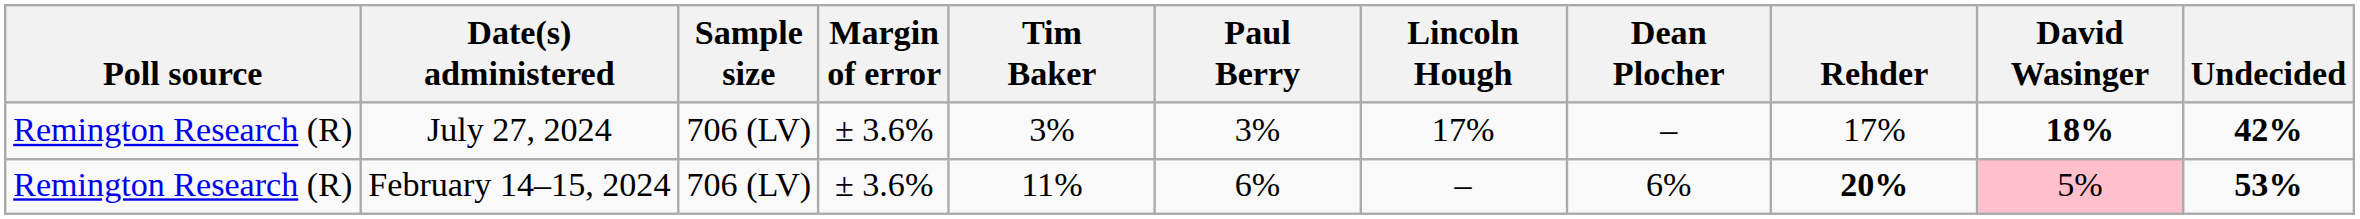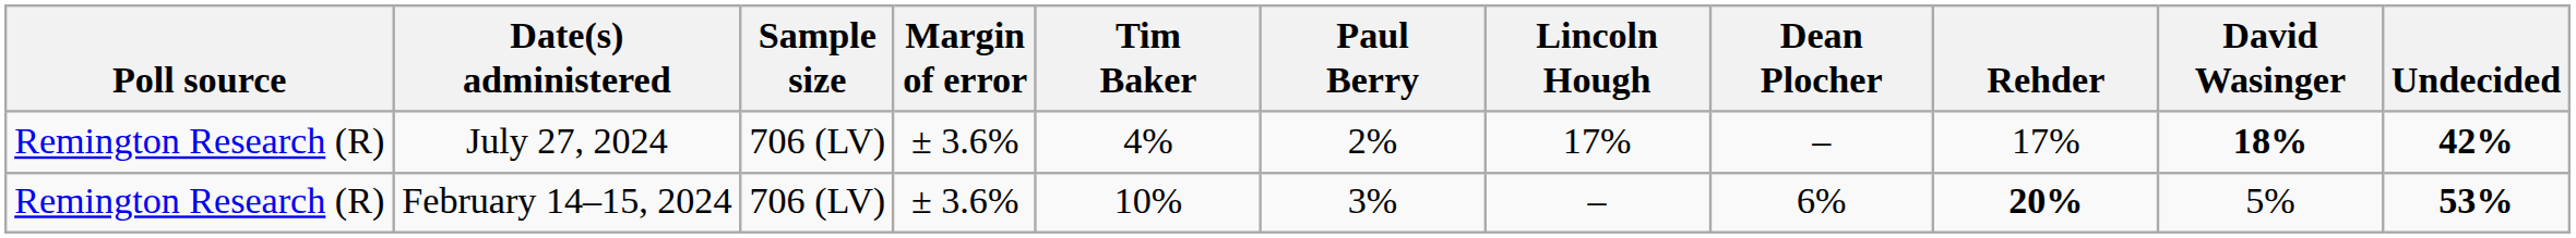July 27, 2024 | Tim Baker: 3% -> 4%
July 27, 2024 | Paul Berry: 3% -> 2%
February 14–15, 2024 | Tim Baker: 11% -> 10%
February 14–15, 2024 | Paul Berry: 6% -> 3%
February 14–15, 2024 | David Wasinger: pink background -> no background
